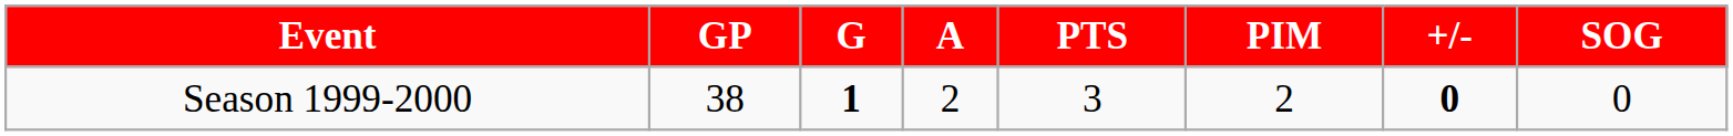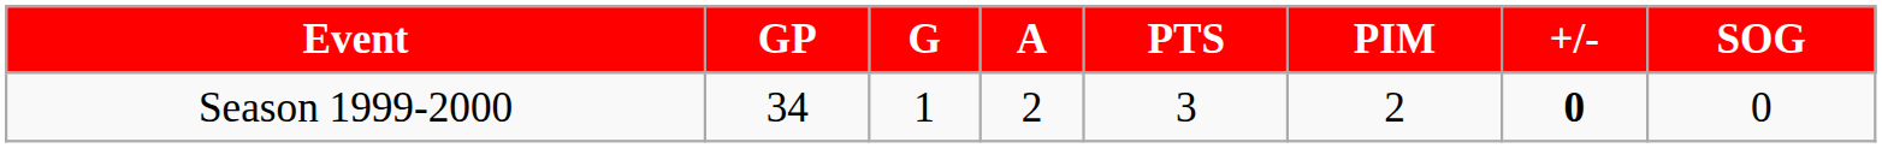Season 1999-2000 | GP: 38 -> 34
Season 1999-2000 | G: bold -> normal
